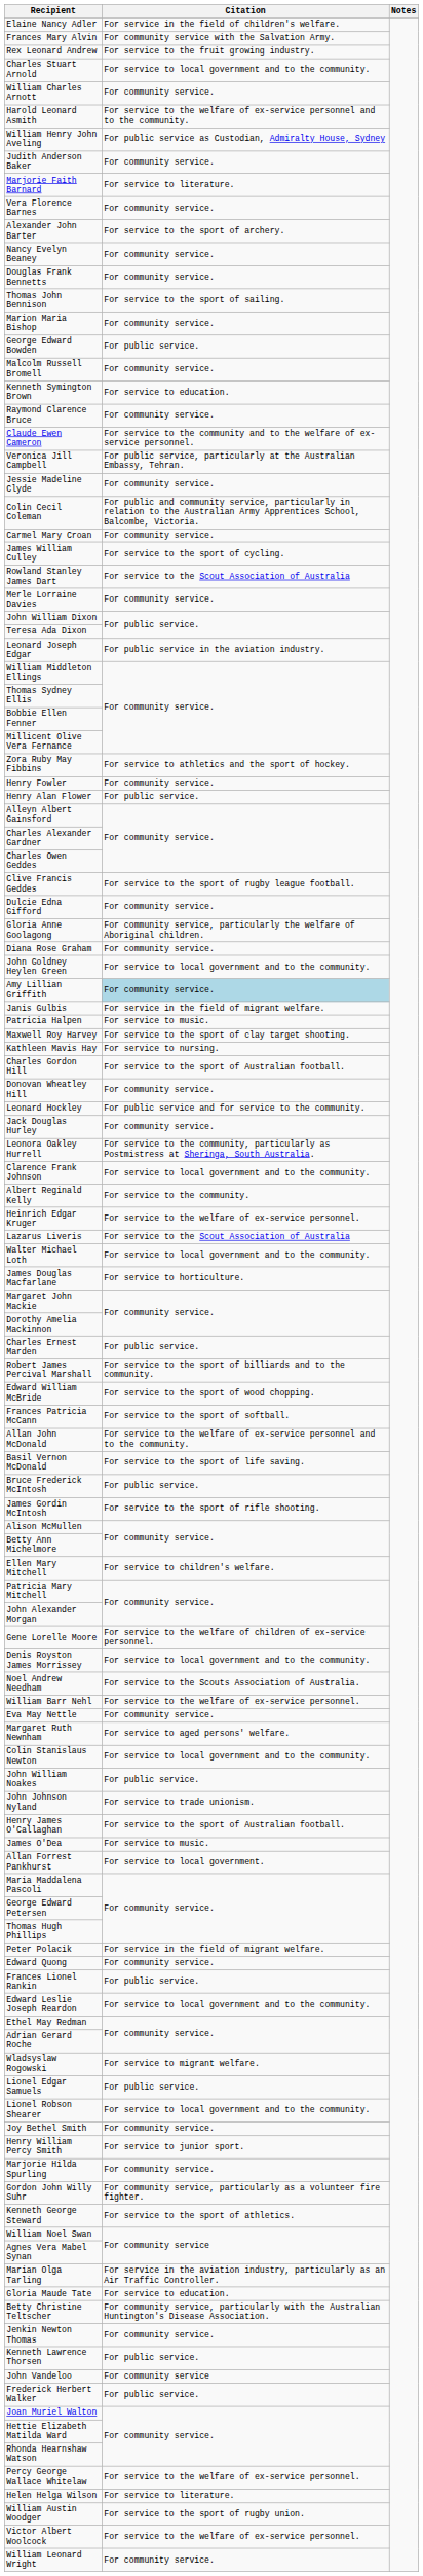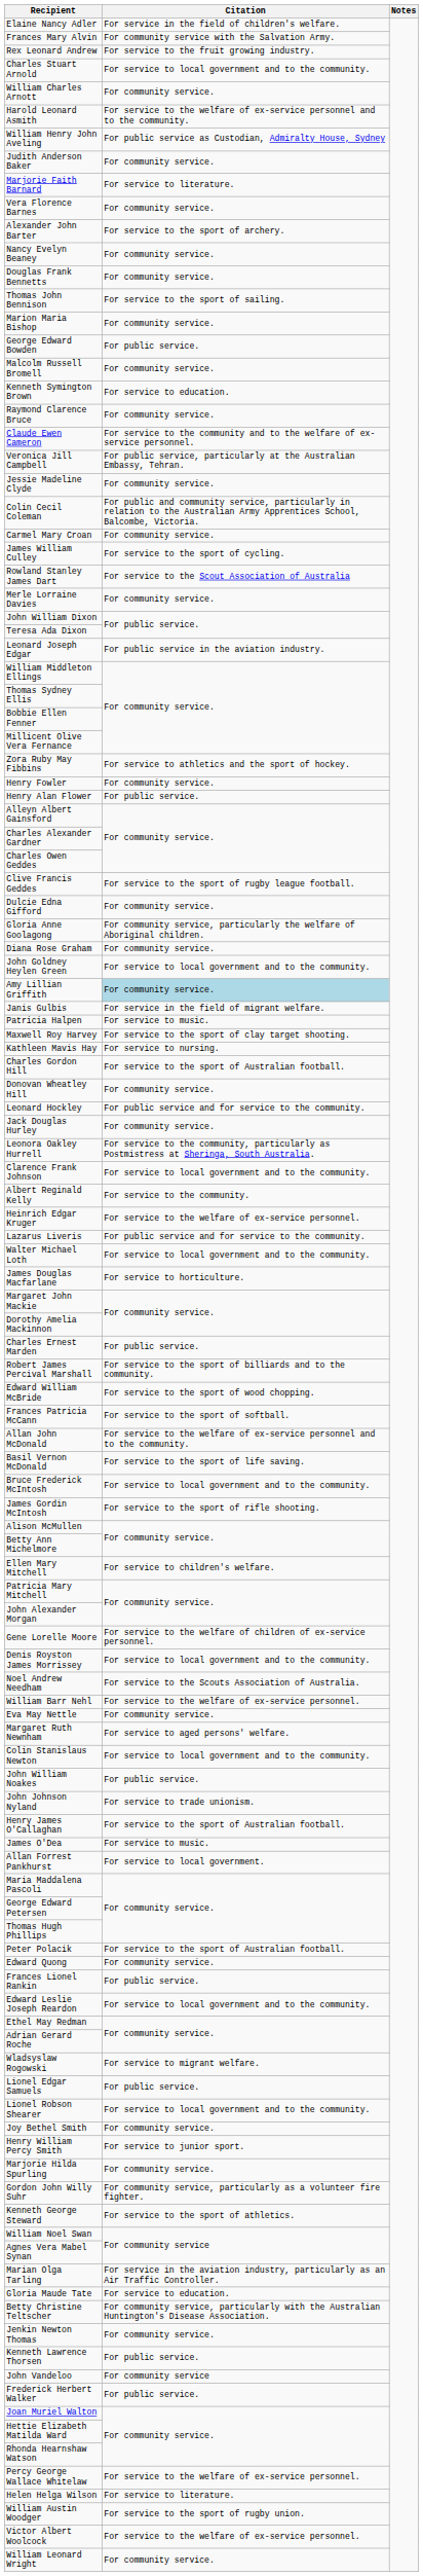Lazarus Liveris | Citation: For service to the Scout Association of Australia -> For public service and for service to the community.
Bruce Frederick McIntosh | Citation: For public service. -> For service to local government and to the community.
Peter Polacik | Citation: For service in the field of migrant welfare. -> For service to the sport of Australian football.
